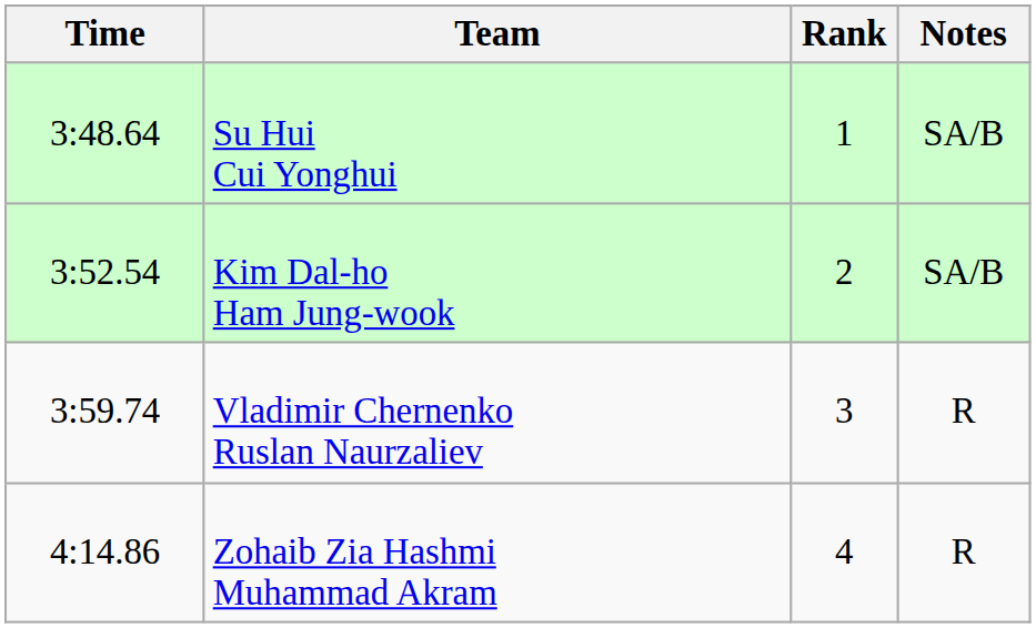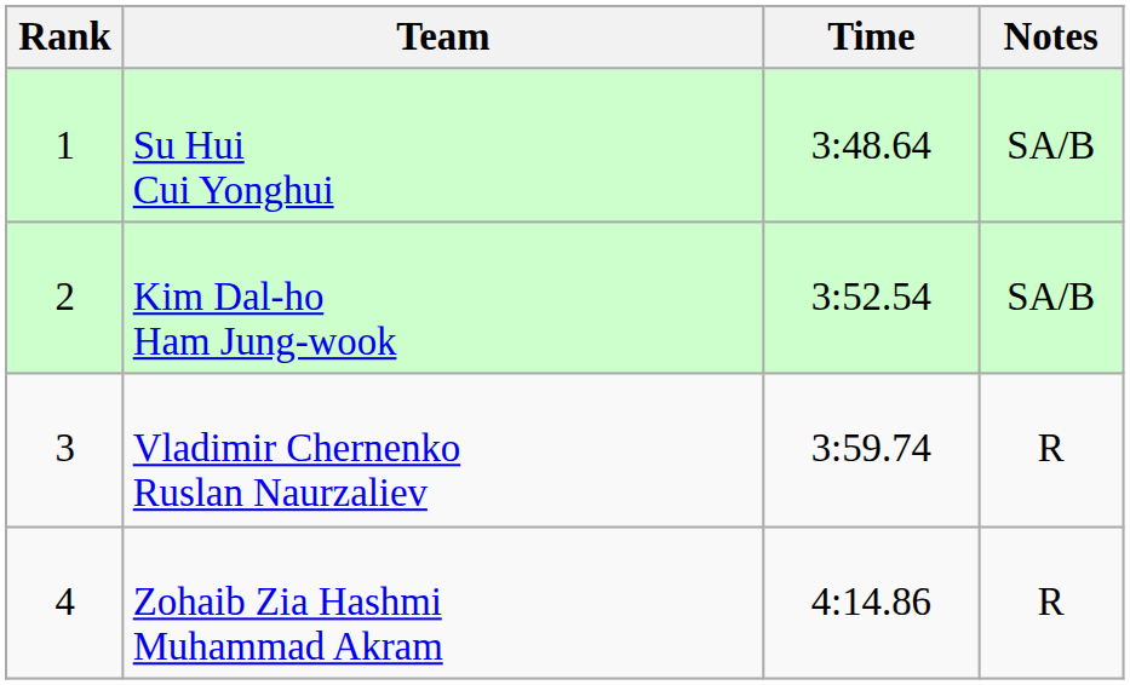columns swapped: Rank <-> Time
